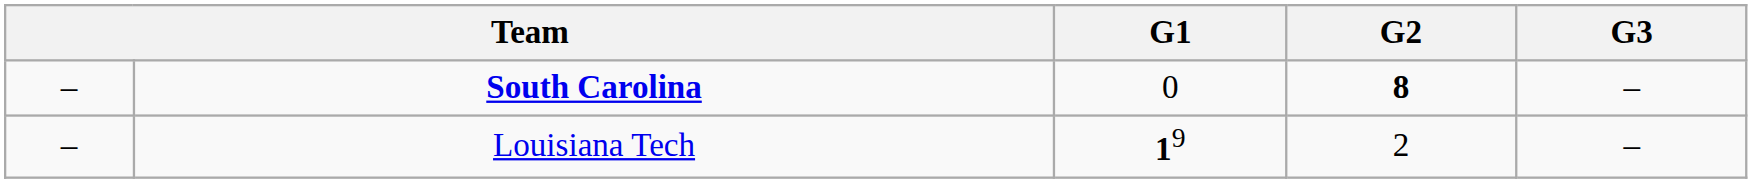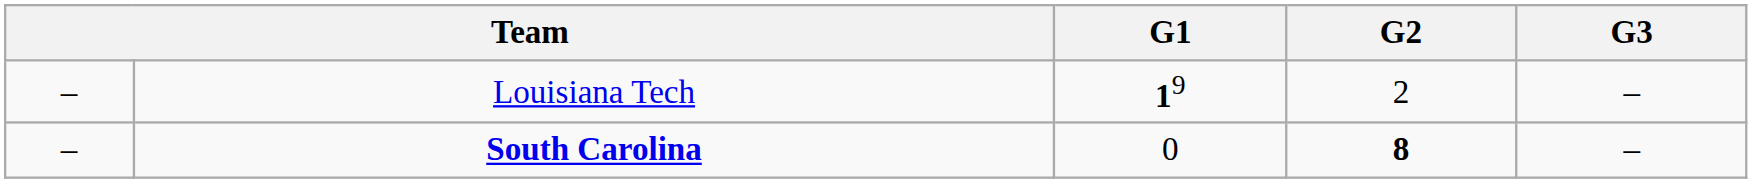rows swapped: South Carolina <-> Louisiana Tech
